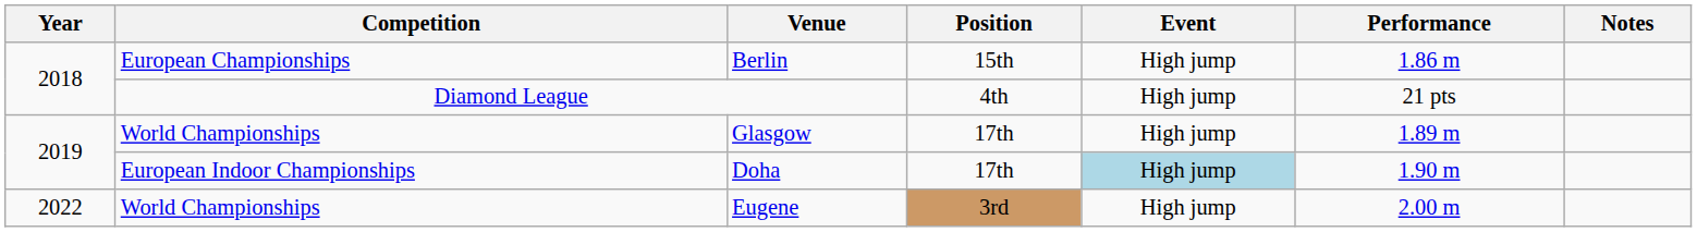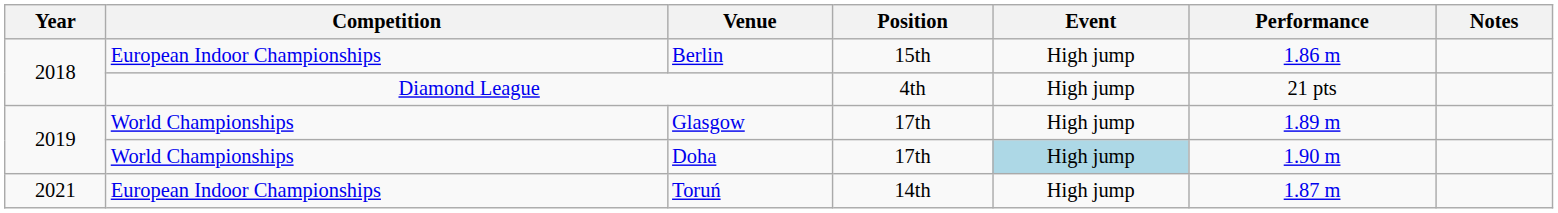Berlin | Competition: European Championships -> European Indoor Championships
Doha | Competition: European Indoor Championships -> World Championships
+ row: 2021 | European Indoor Championships | Toruń | 14th | High jump | 1.87 m
- row: 2022 | World Championships | Eugene | 3rd | High jump | 2.00 m
